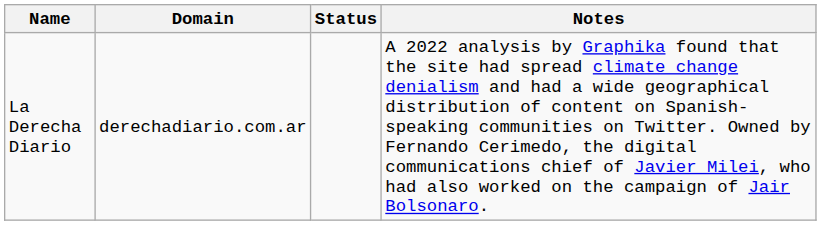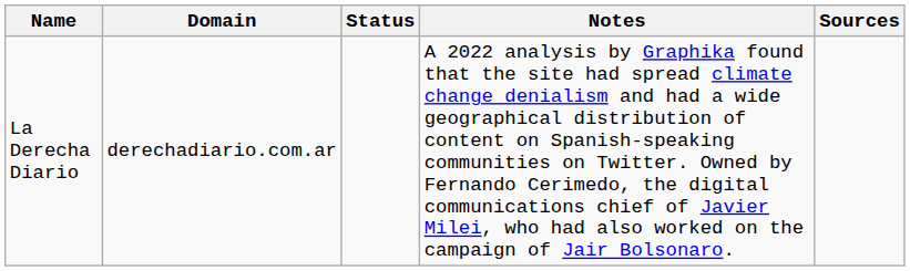+ column: Sources
